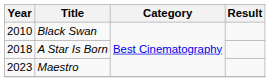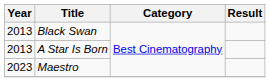Black Swan | Year: 2010 -> 2013
A Star Is Born | Year: 2018 -> 2013
